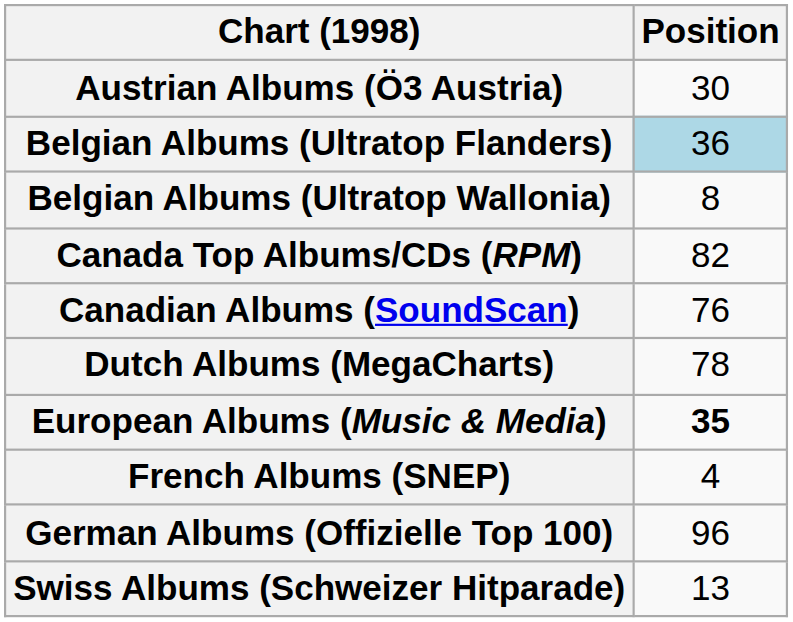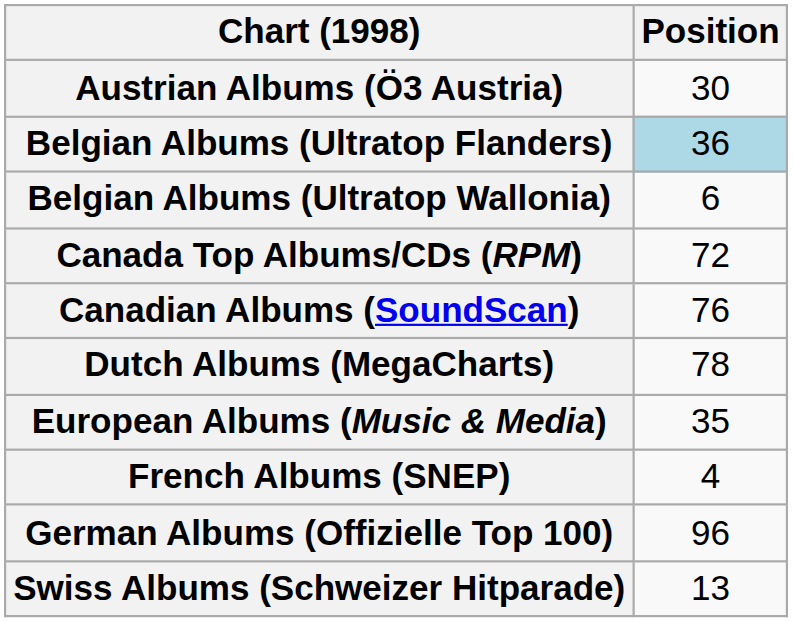Belgian Albums (Ultratop Wallonia) | Position: 8 -> 6
Canada Top Albums/CDs (RPM) | Position: 82 -> 72
European Albums (Music & Media) | Position: bold -> normal
